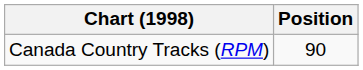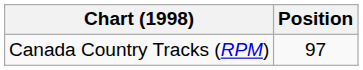Canada Country Tracks (RPM) | Position: 90 -> 97
